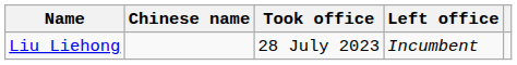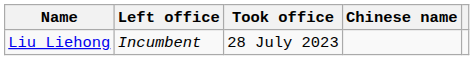columns swapped: Chinese name <-> Left office
